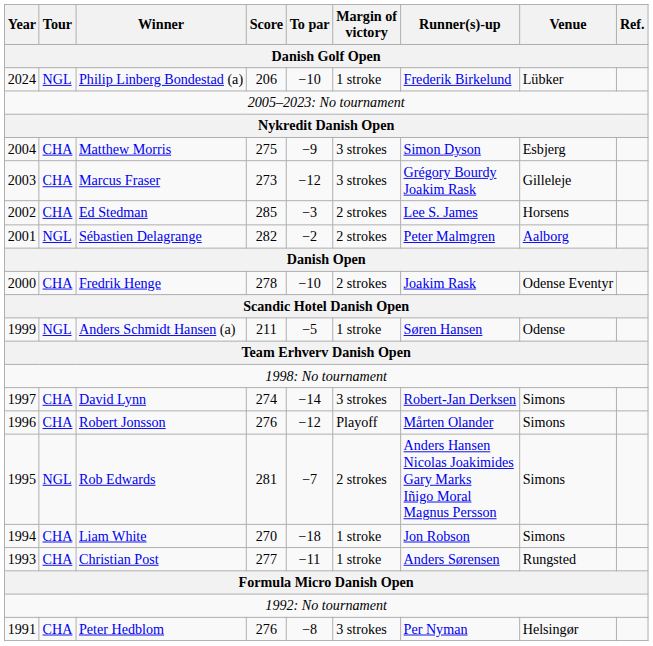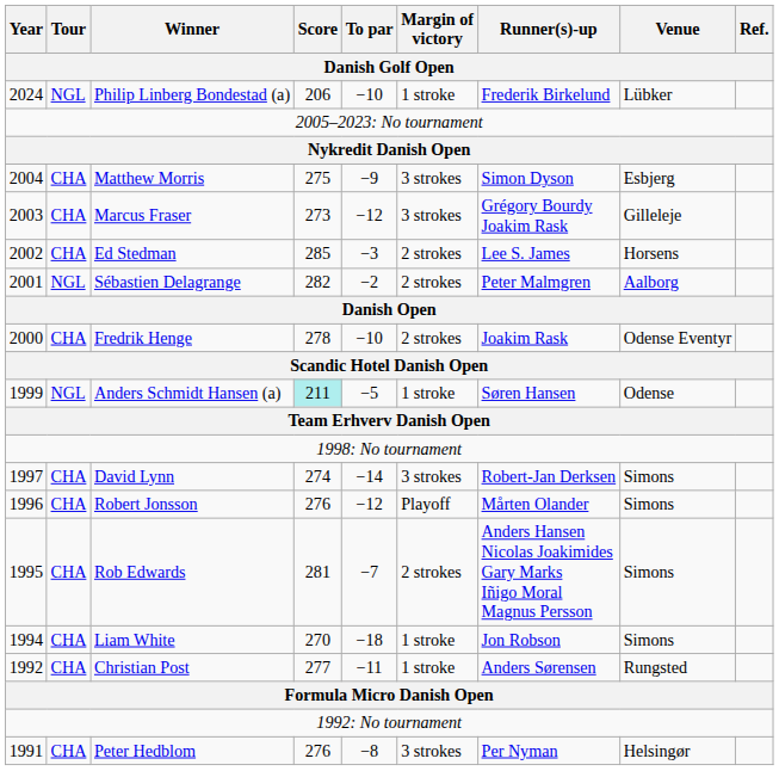Anders Schmidt Hansen (a) | Score: no background -> paleturquoise background
Rob Edwards | Tour: NGL -> CHA
Christian Post | Year: 1993 -> 1992
